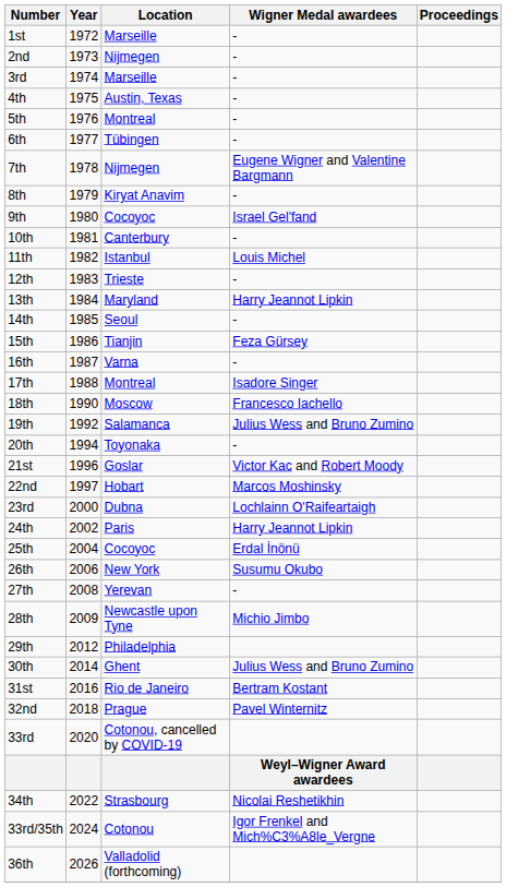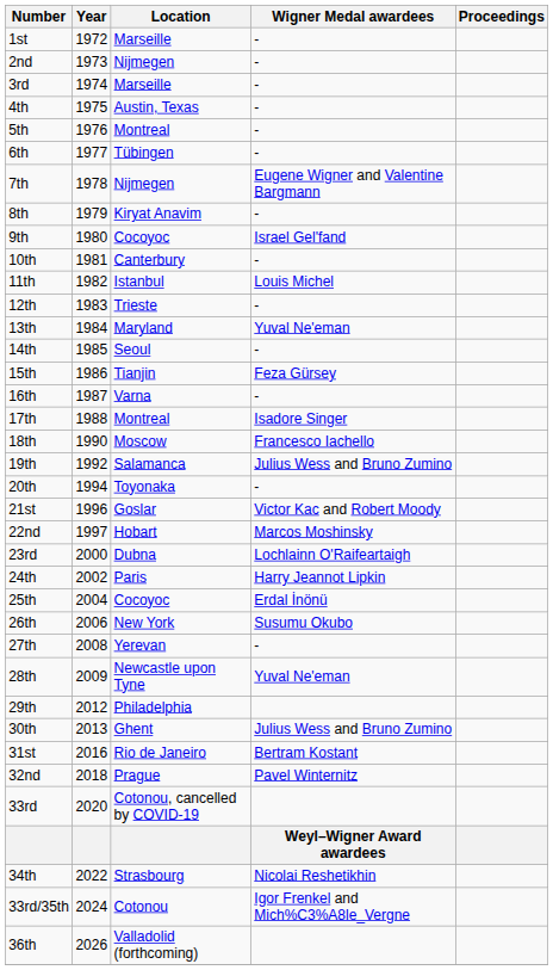13th | Wigner Medal awardees: Harry Jeannot Lipkin -> Yuval Ne'eman
28th | Wigner Medal awardees: Michio Jimbo -> Yuval Ne'eman
30th | Year: 2014 -> 2013
